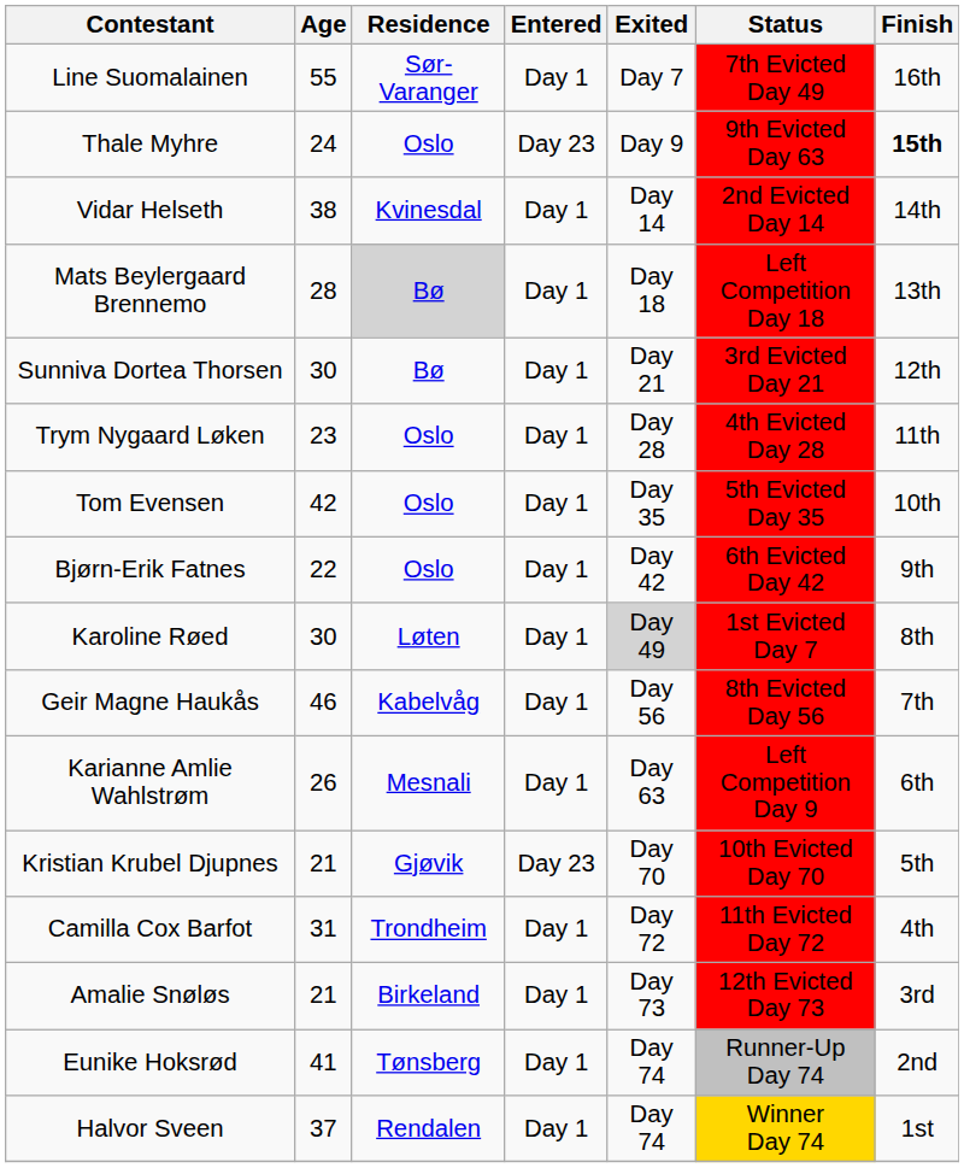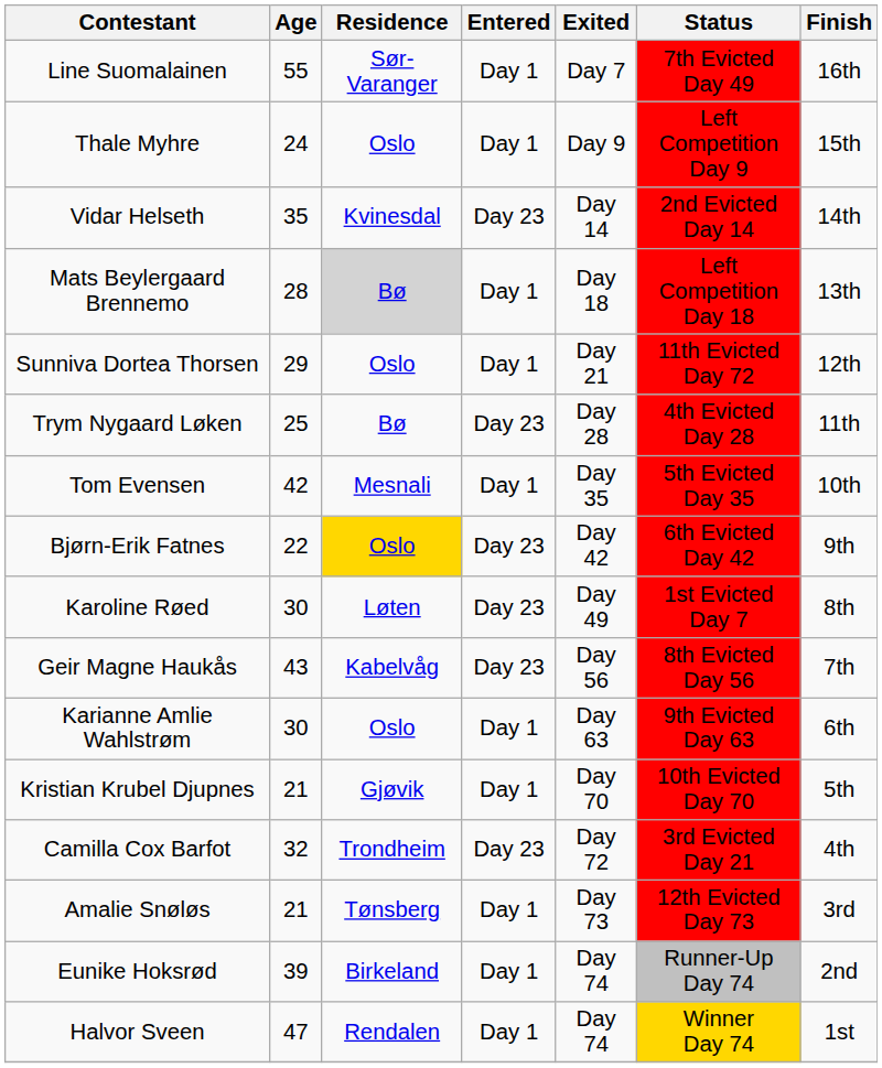Thale Myhre | Entered: Day 23 -> Day 1
Thale Myhre | Status: 9th Evicted Day 63 -> Left Competition Day 9
Thale Myhre | Finish: bold -> normal
Vidar Helseth | Age: 38 -> 35
Vidar Helseth | Entered: Day 1 -> Day 23
Sunniva Dortea Thorsen | Age: 30 -> 29
Sunniva Dortea Thorsen | Residence: Bø -> Oslo
Sunniva Dortea Thorsen | Status: 3rd Evicted Day 21 -> 11th Evicted Day 72
Trym Nygaard Løken | Age: 23 -> 25
Trym Nygaard Løken | Residence: Oslo -> Bø
Trym Nygaard Løken | Entered: Day 1 -> Day 23
Tom Evensen | Residence: Oslo -> Mesnali
Bjørn-Erik Fatnes | Residence: no background -> gold background
Bjørn-Erik Fatnes | Entered: Day 1 -> Day 23
Karoline Røed | Entered: Day 1 -> Day 23
Karoline Røed | Exited: lightgrey background -> no background
Geir Magne Haukås | Age: 46 -> 43
Geir Magne Haukås | Entered: Day 1 -> Day 23
Karianne Amlie Wahlstrøm | Age: 26 -> 30
Karianne Amlie Wahlstrøm | Residence: Mesnali -> Oslo
Karianne Amlie Wahlstrøm | Status: Left Competition Day 9 -> 9th Evicted Day 63
Kristian Krubel Djupnes | Entered: Day 23 -> Day 1
Camilla Cox Barfot | Age: 31 -> 32
Camilla Cox Barfot | Entered: Day 1 -> Day 23
Camilla Cox Barfot | Status: 11th Evicted Day 72 -> 3rd Evicted Day 21
Amalie Snøløs | Residence: Birkeland -> Tønsberg
Eunike Hoksrød | Age: 41 -> 39
Eunike Hoksrød | Residence: Tønsberg -> Birkeland
Halvor Sveen | Age: 37 -> 47
